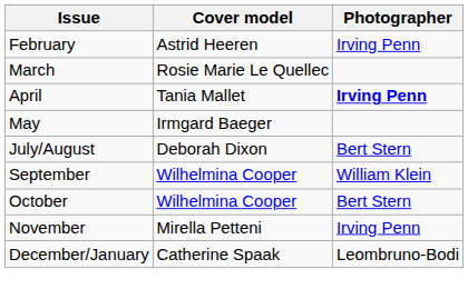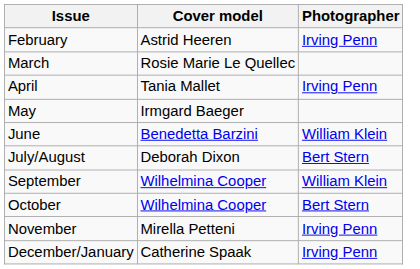April | Photographer: bold -> normal
+ row: June | Benedetta Barzini | William Klein
December/January | Photographer: Leombruno-Bodi -> Irving Penn
